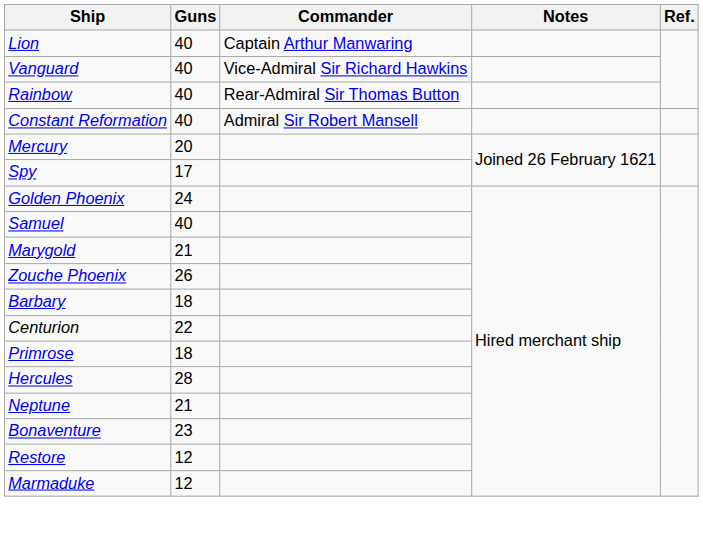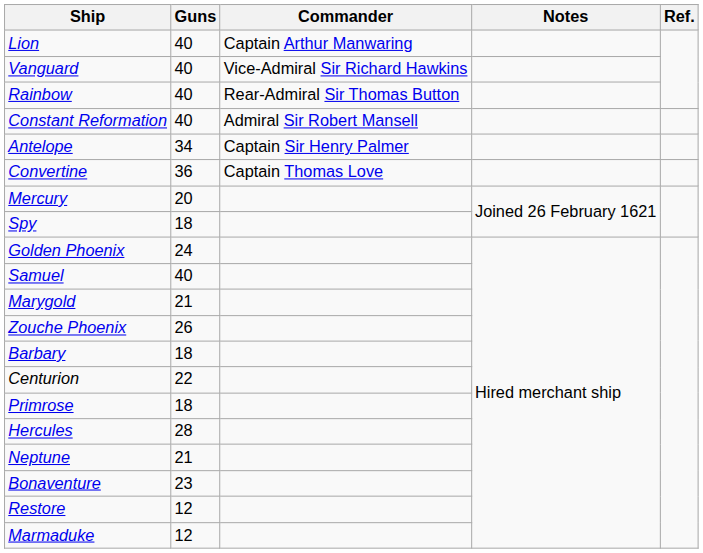+ row: Antelope | 34 | Captain Sir Henry Palmer
+ row: Convertine | 36 | Captain Thomas Love
Spy | Guns: 17 -> 18
